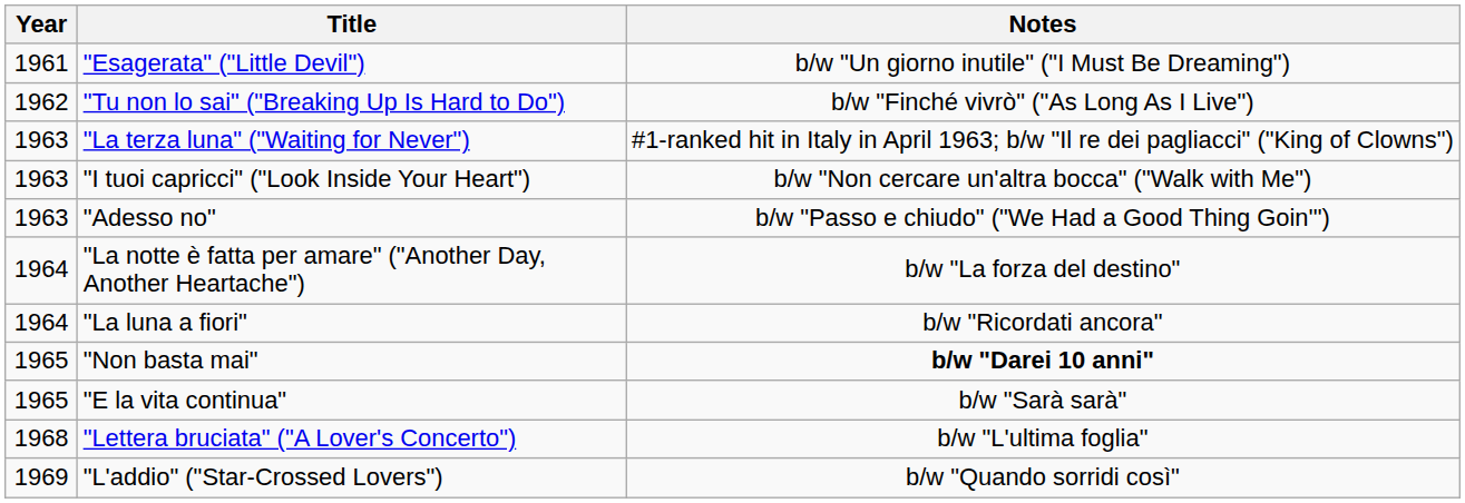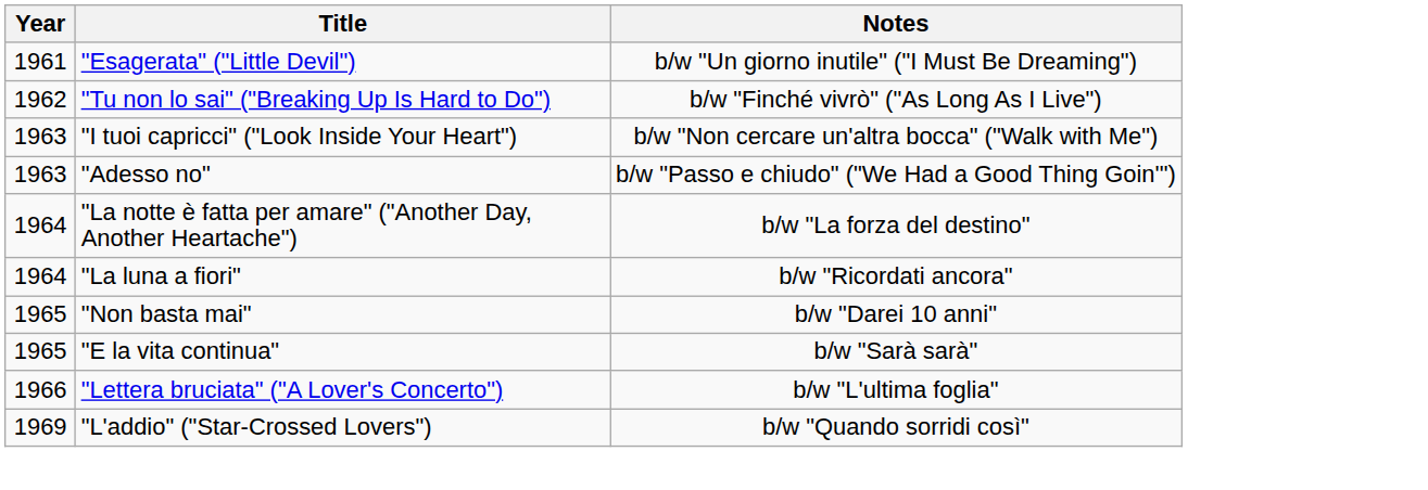- row: 1963 | "La terza luna" ("Waiting for Never") | #1-ranked hit in Italy in April 1963; b/w "Il re dei pagliacci" ("King of Clowns")
"Non basta mai" | Notes: bold -> normal
"Lettera bruciata" ("A Lover's Concerto") | Year: 1968 -> 1966
